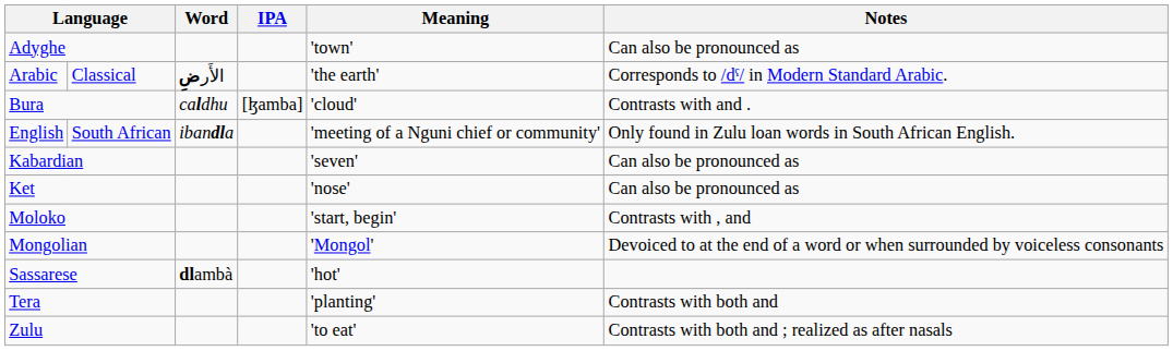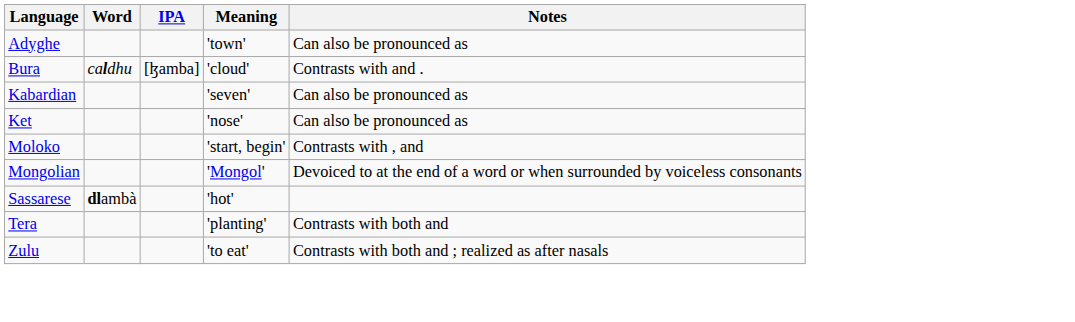- row: Arabic | Classical | الأَرضِ | 'the earth' | Corresponds to /dˤ/ in Modern Standard Arabic.
- row: English | South African | ibandla | 'meeting of a Nguni chief or community' | Only found in Zulu loan words in South African English.
